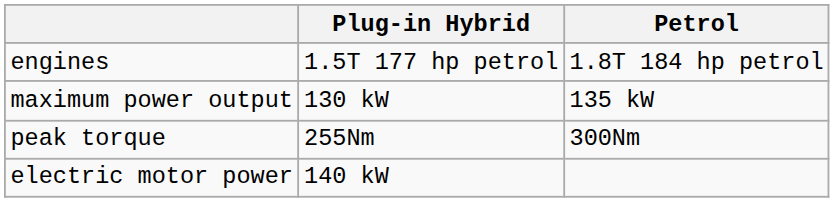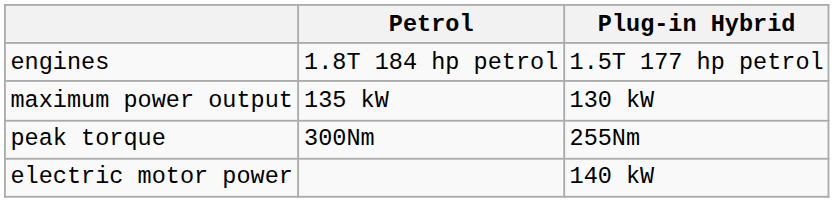columns swapped: Petrol <-> Plug-in Hybrid
